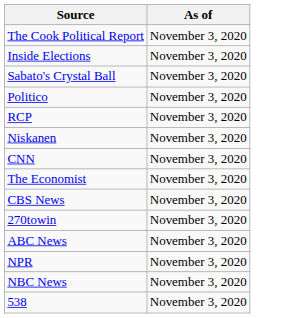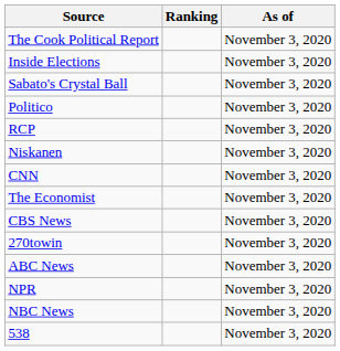+ column: Ranking
